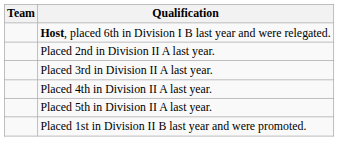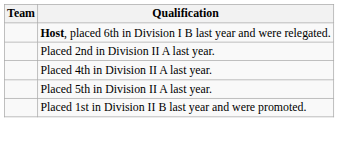- row: Placed 3rd in Division II A last year.
